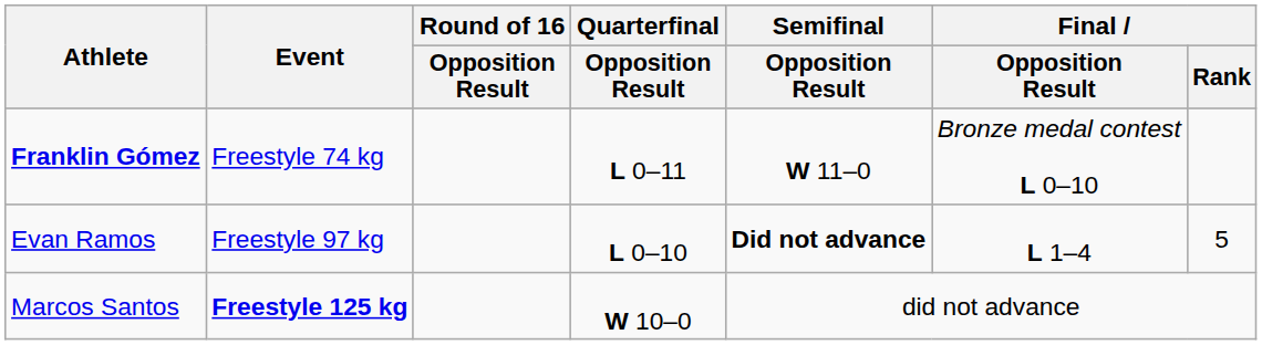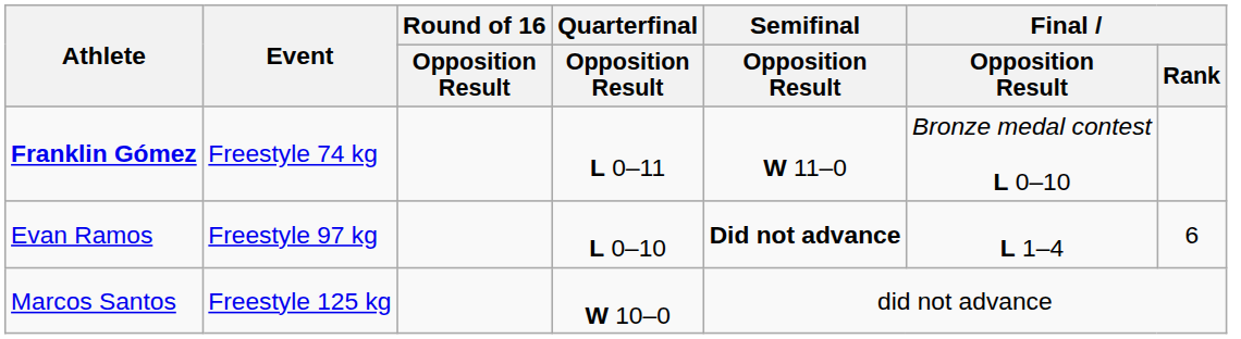Evan Ramos | Final / Rank: 5 -> 6
Marcos Santos | Event: bold -> normal
